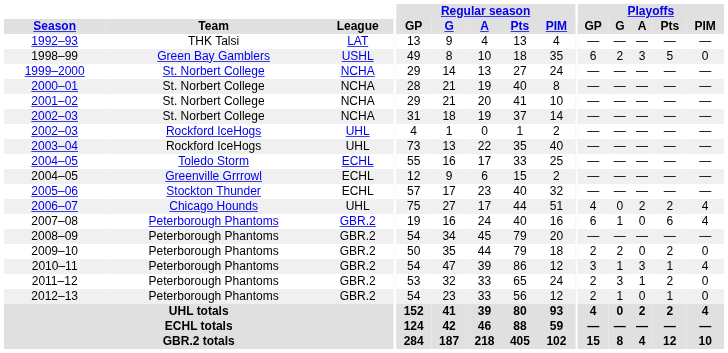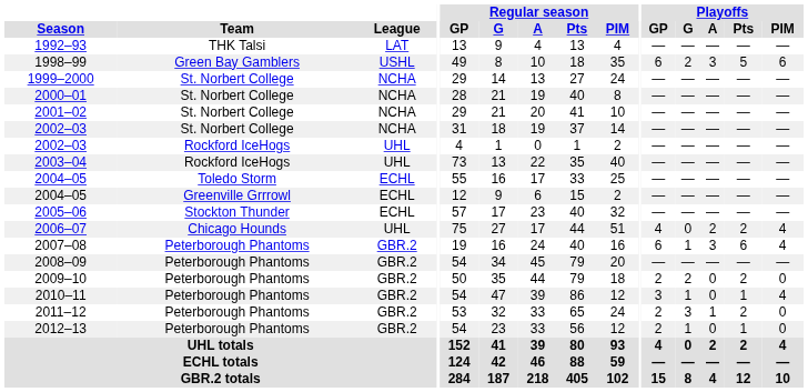1998–99 | Playoffs / PIM: 0 -> 6
2007–08 | Playoffs / A: 0 -> 3
2010–11 | Playoffs / A: 3 -> 0
